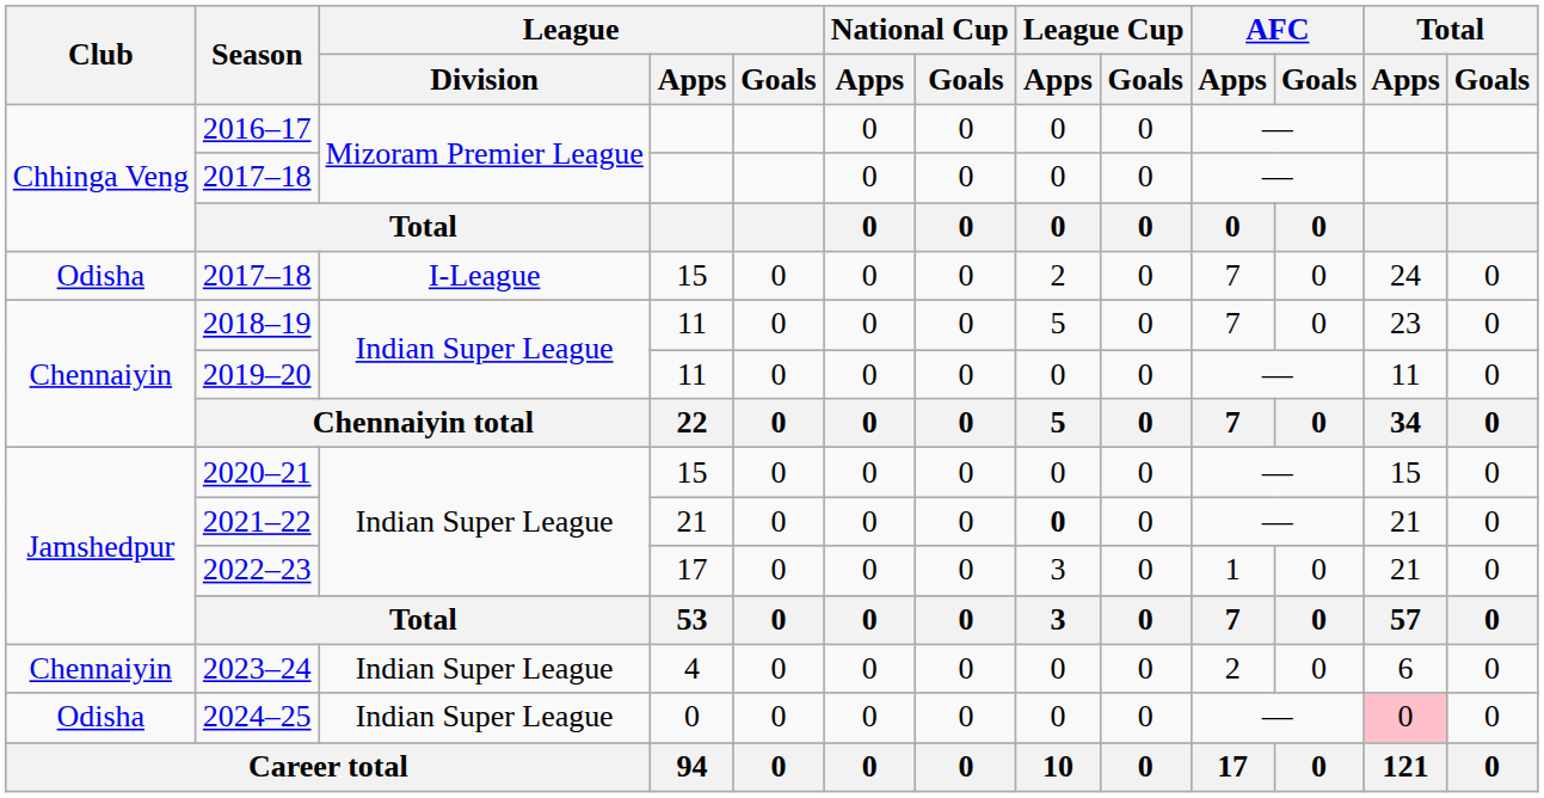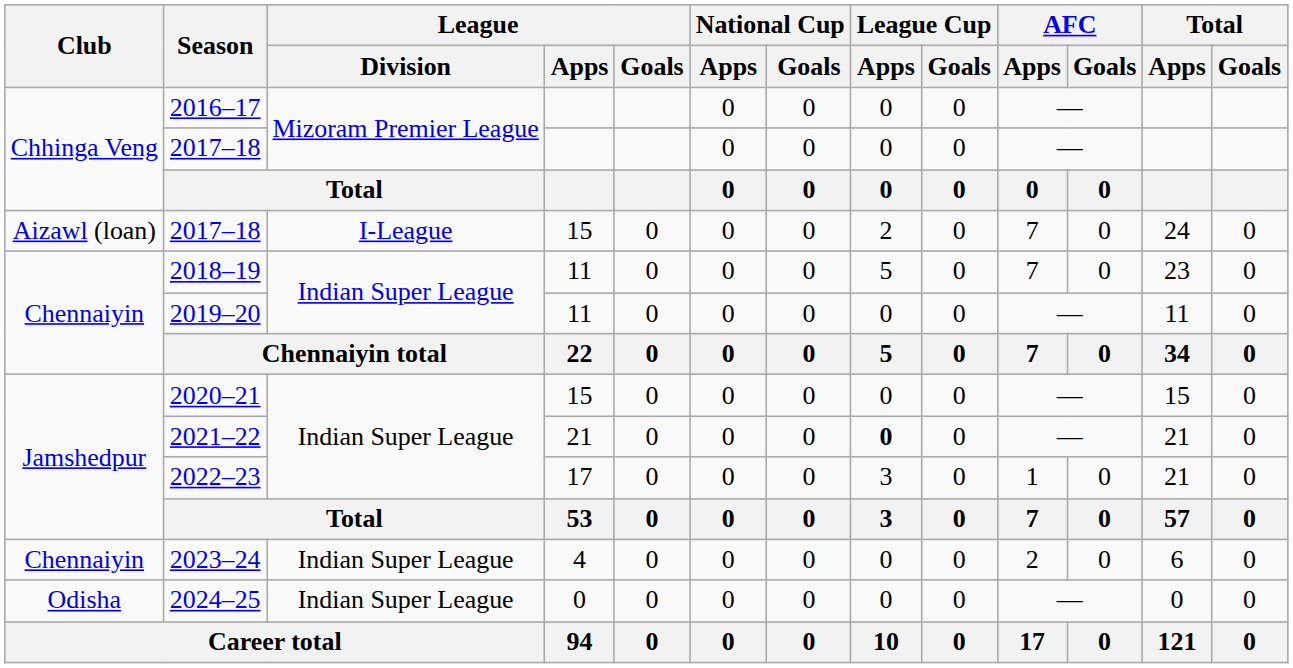2017–18 / 15 | Club: Odisha -> Aizawl (loan)
2024–25 | Total / Apps: pink background -> no background
